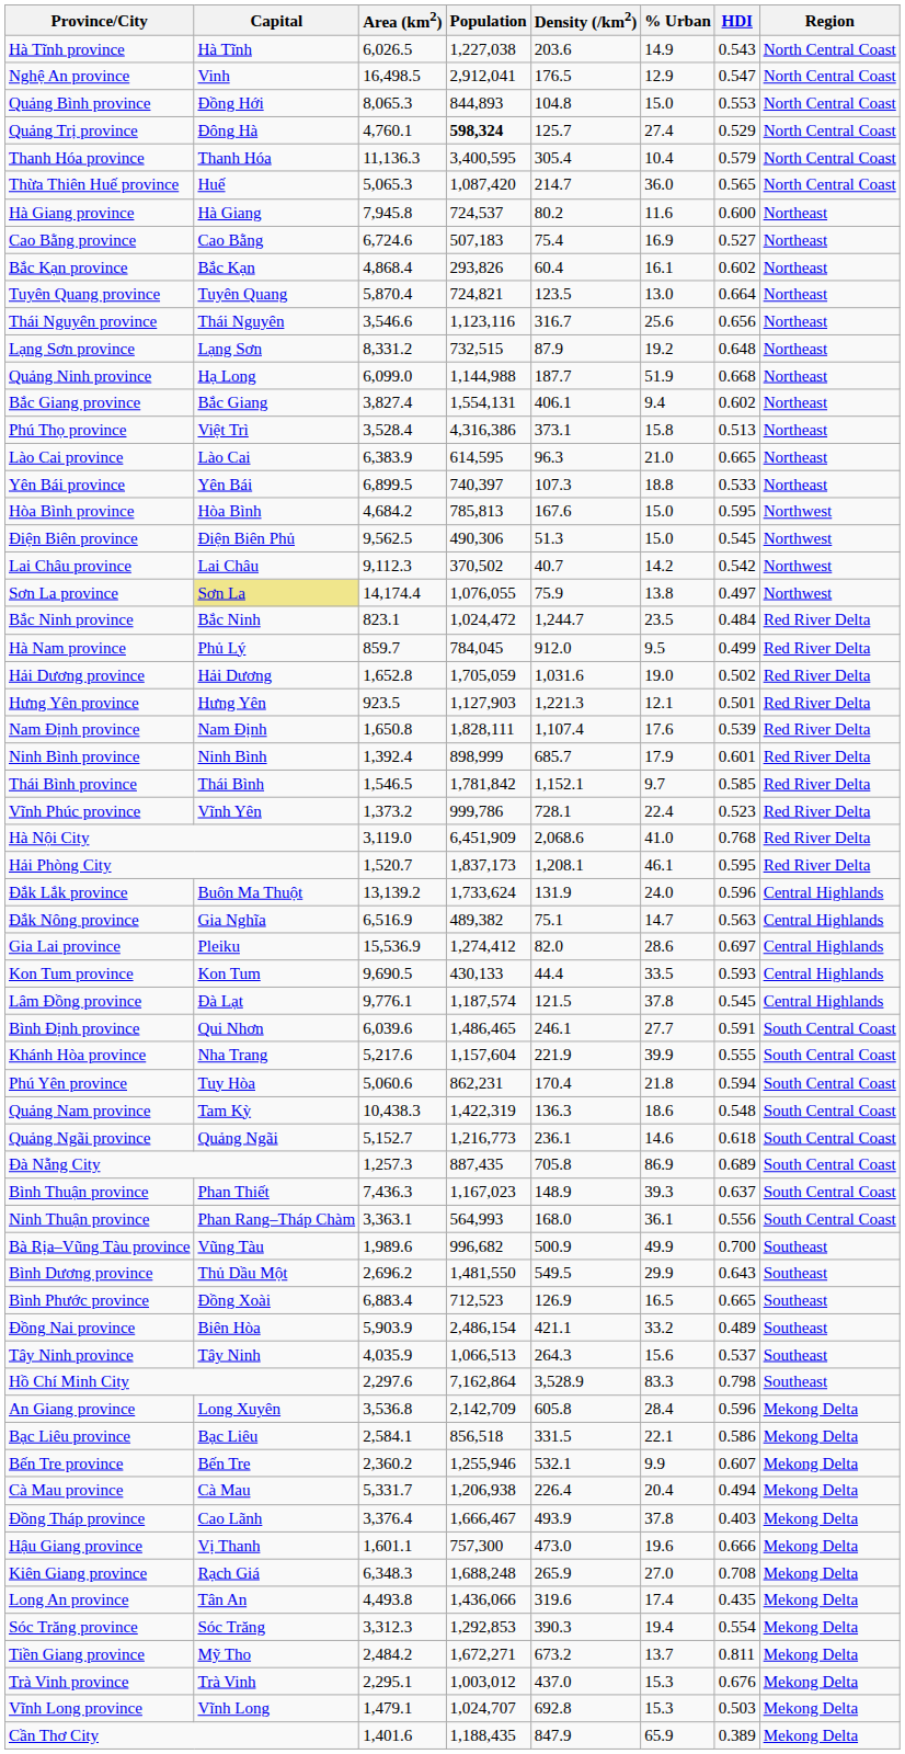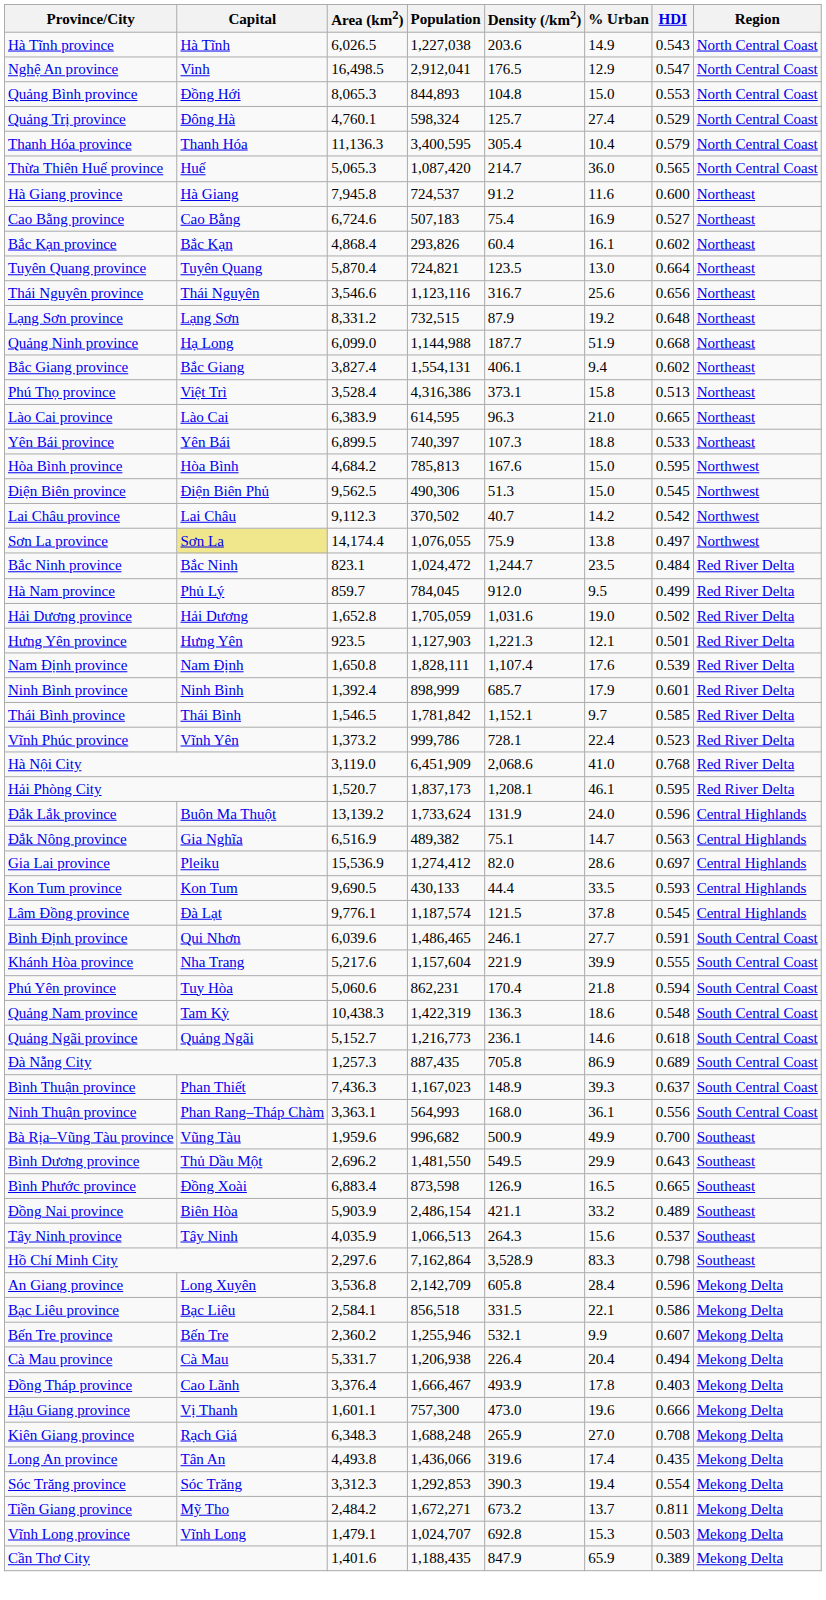Quảng Trị province | Population: bold -> normal
Hà Giang province | Density (/km2): 80.2 -> 91.2
Bà Rịa–Vũng Tàu province | Area (km2): 1,989.6 -> 1,959.6
Bình Phước province | Population: 712,523 -> 873,598
Đồng Tháp province | % Urban: 37.8 -> 17.8
- row: Trà Vinh province | Trà Vinh | 2,295.1 | 1,003,012 | 437.0 | 15.3 | 0.676 | Mekong Delta
